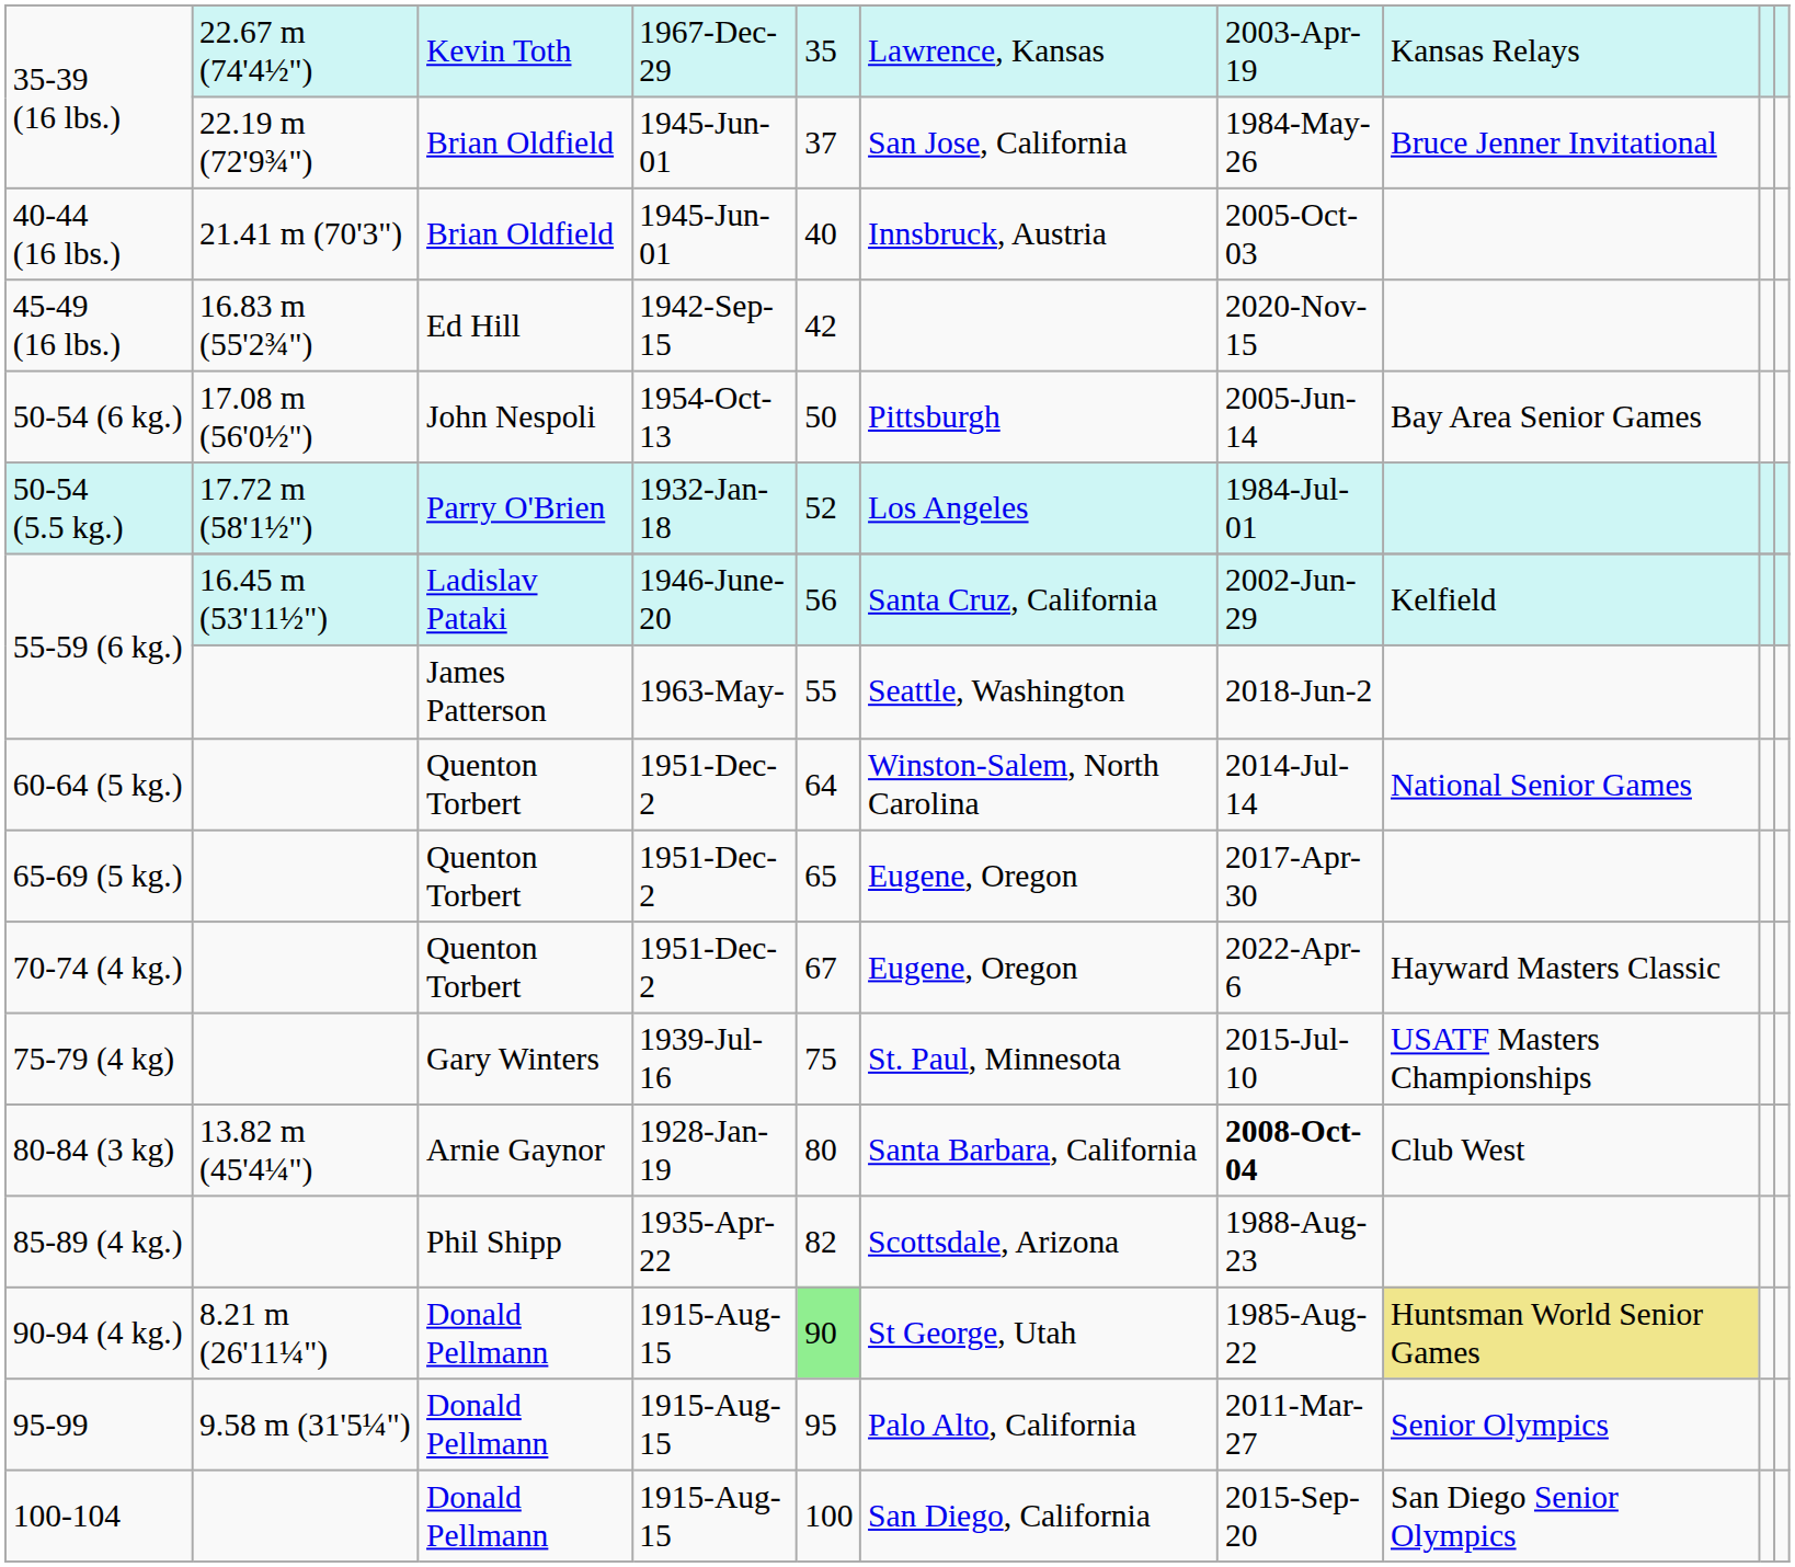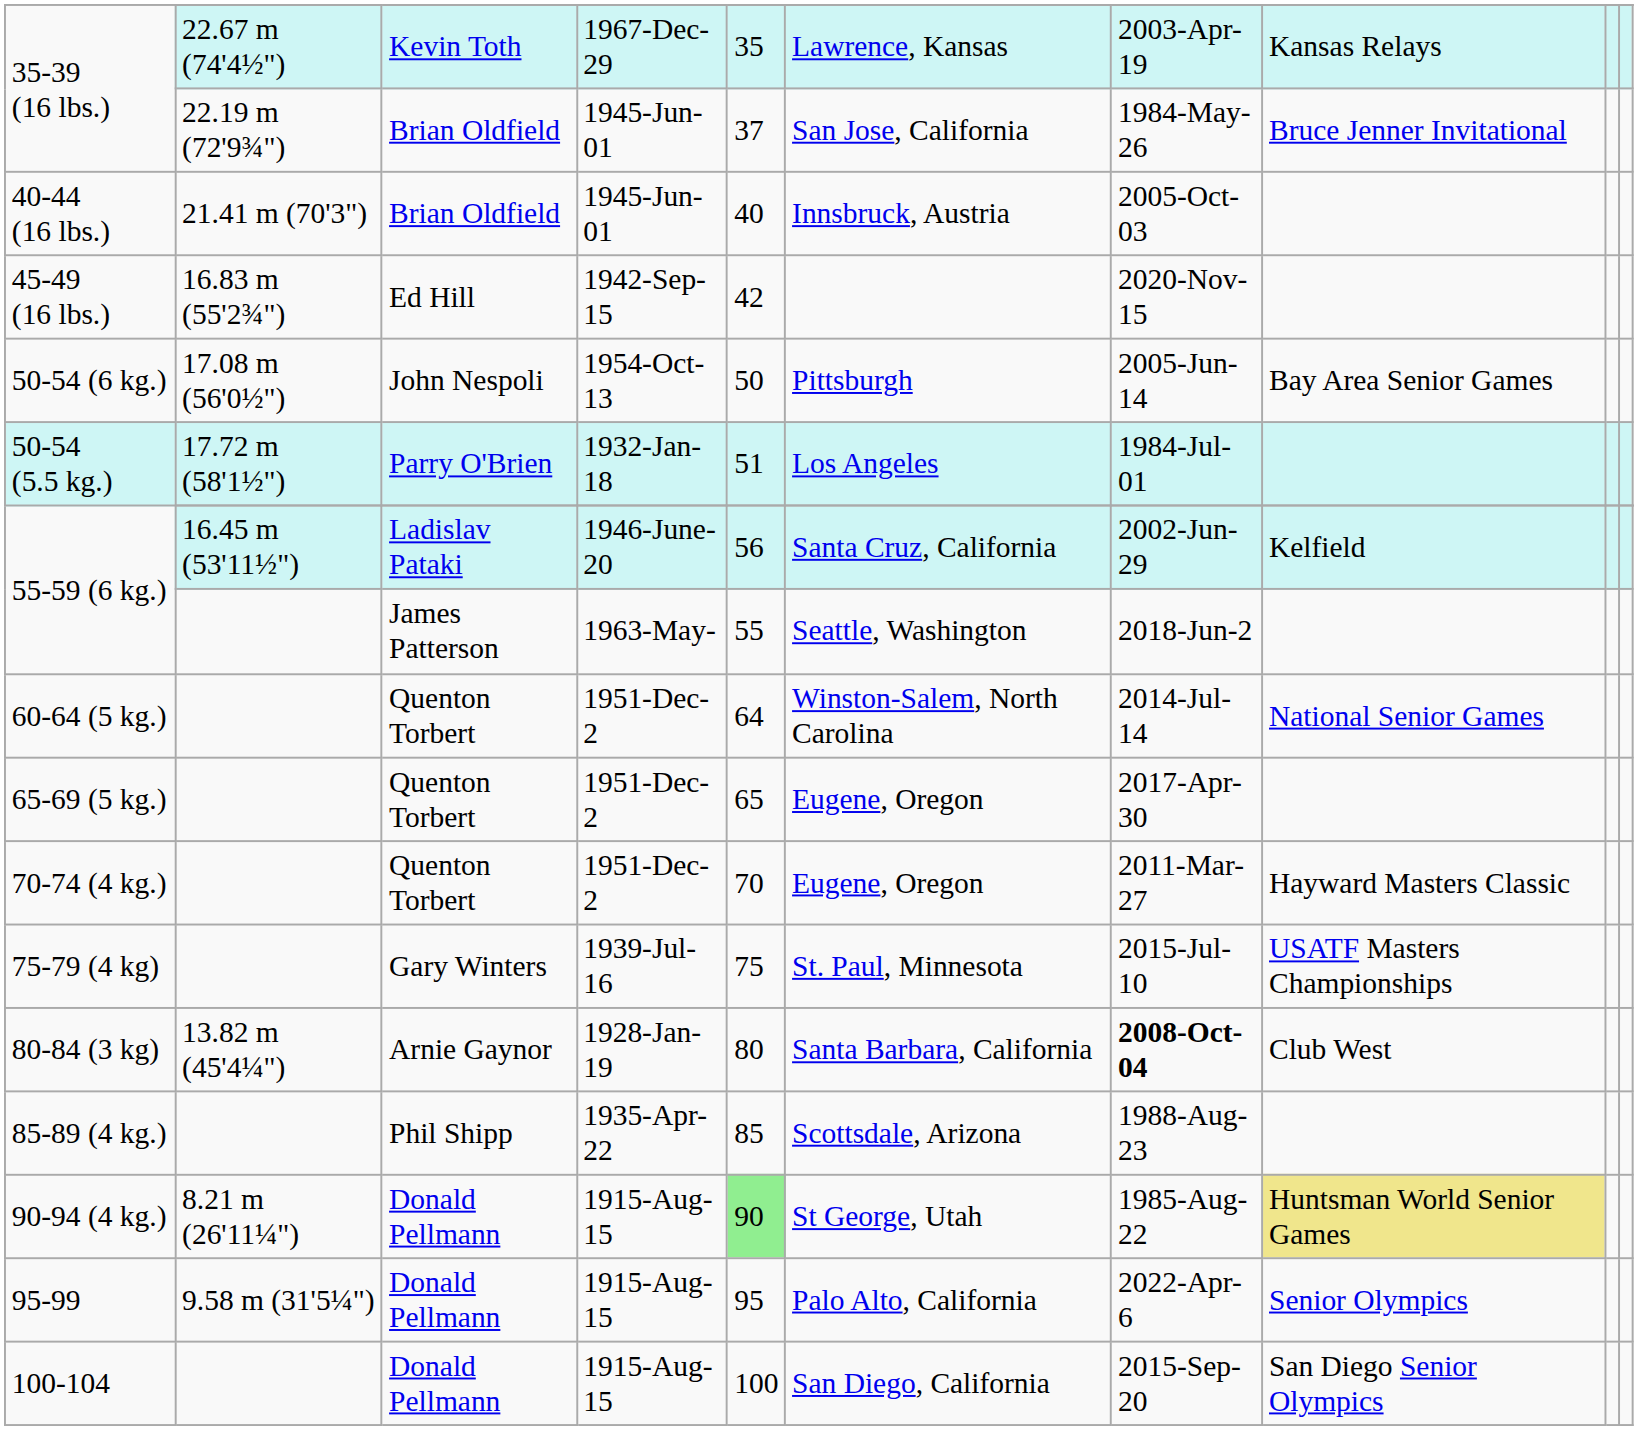50-54 (5.5 kg.) | column 5: 52 -> 51
70-74 (4 kg.) | column 5: 67 -> 70
70-74 (4 kg.) | column 7: 2022-Apr-6 -> 2011-Mar-27
85-89 (4 kg.) | column 5: 82 -> 85
95-99 | column 7: 2011-Mar-27 -> 2022-Apr-6
